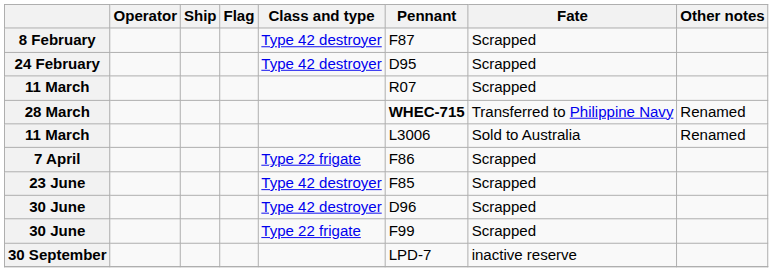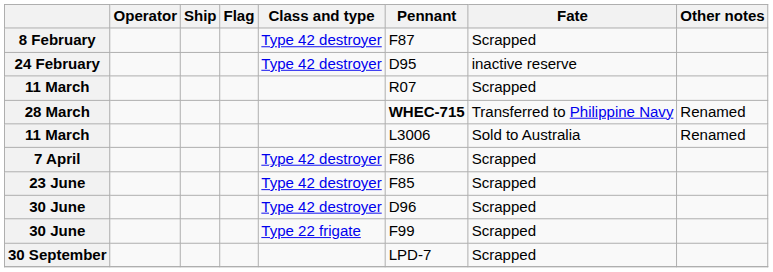24 February | Fate: Scrapped -> inactive reserve
7 April | Class and type: Type 22 frigate -> Type 42 destroyer
30 September | Fate: inactive reserve -> Scrapped
